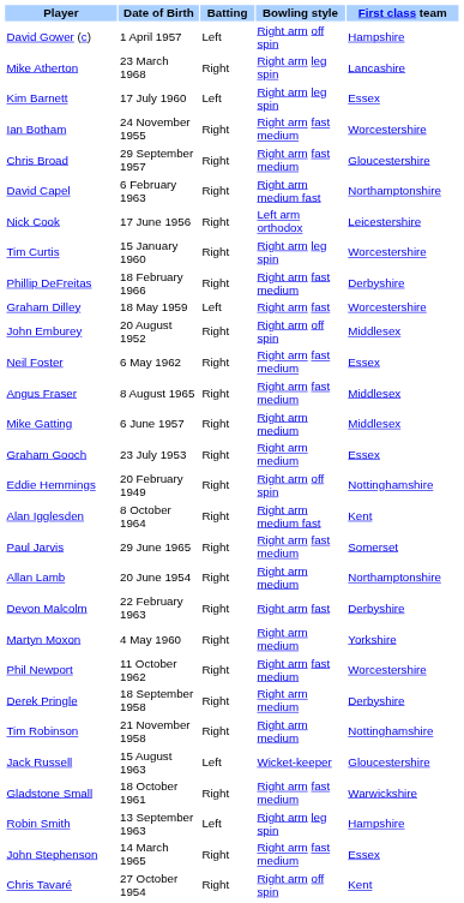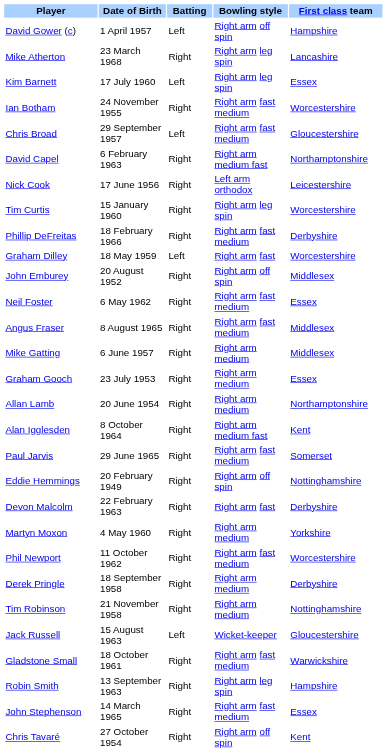Chris Broad | Batting: Right -> Left
rows swapped: Eddie Hemmings <-> Allan Lamb
Robin Smith | Batting: Left -> Right
